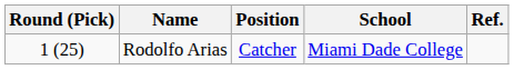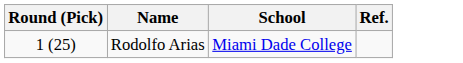- column: Position | Catcher
